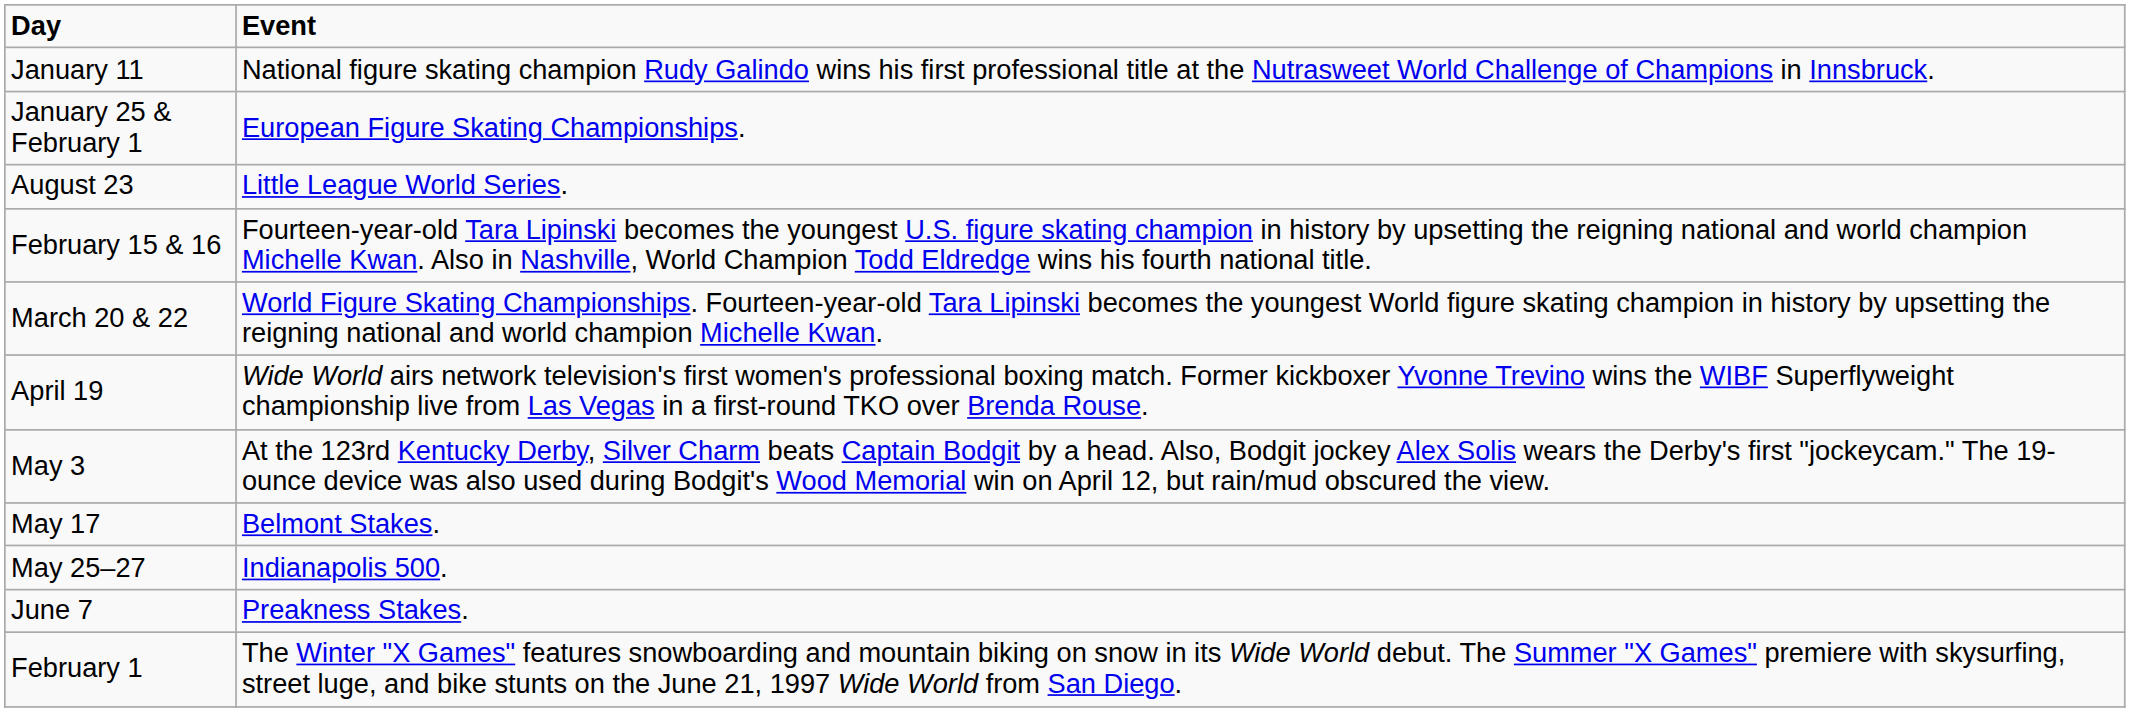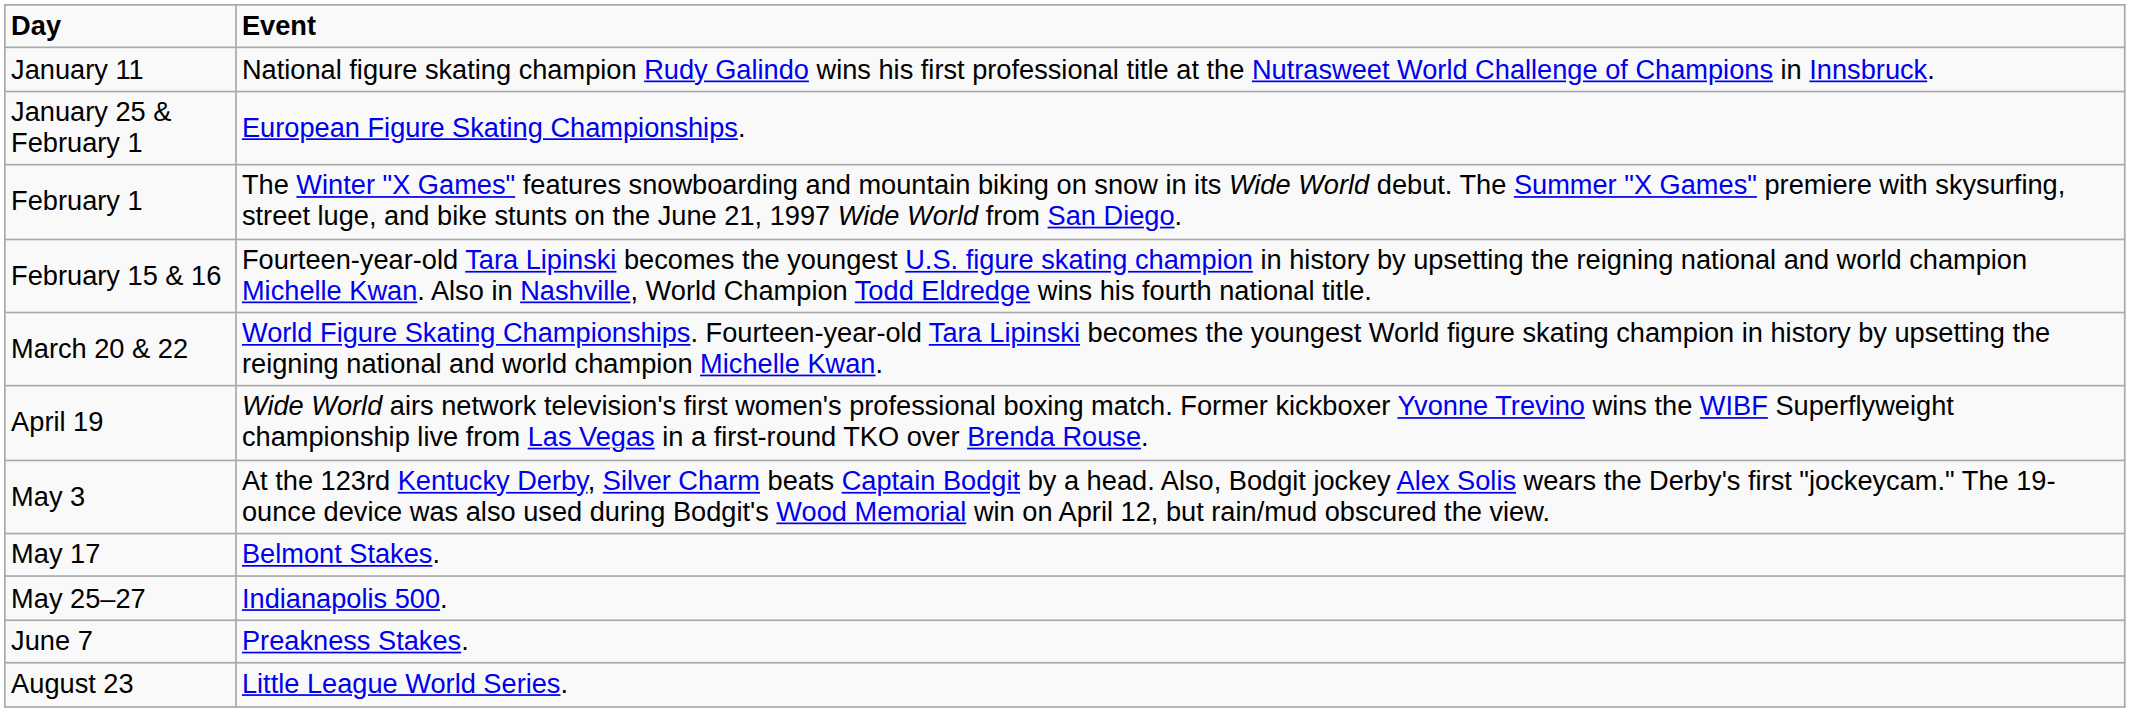rows swapped: February 1 <-> August 23
